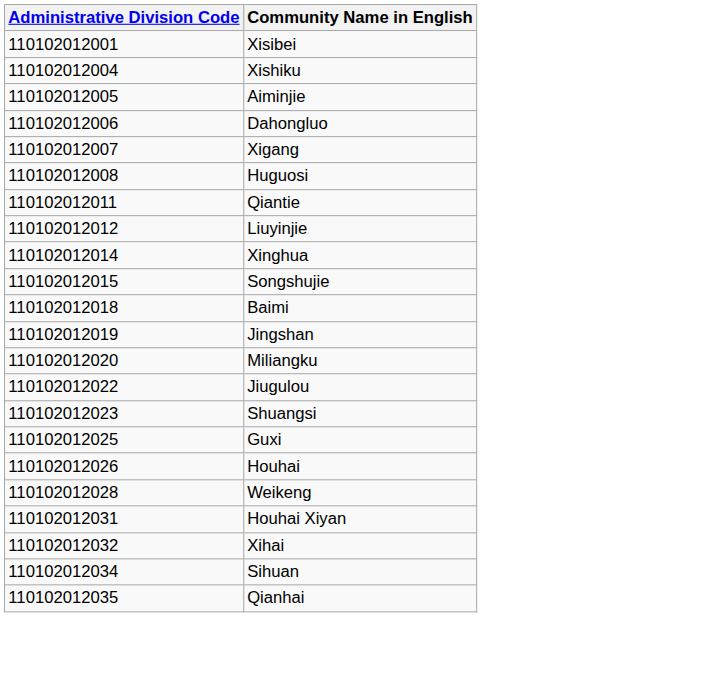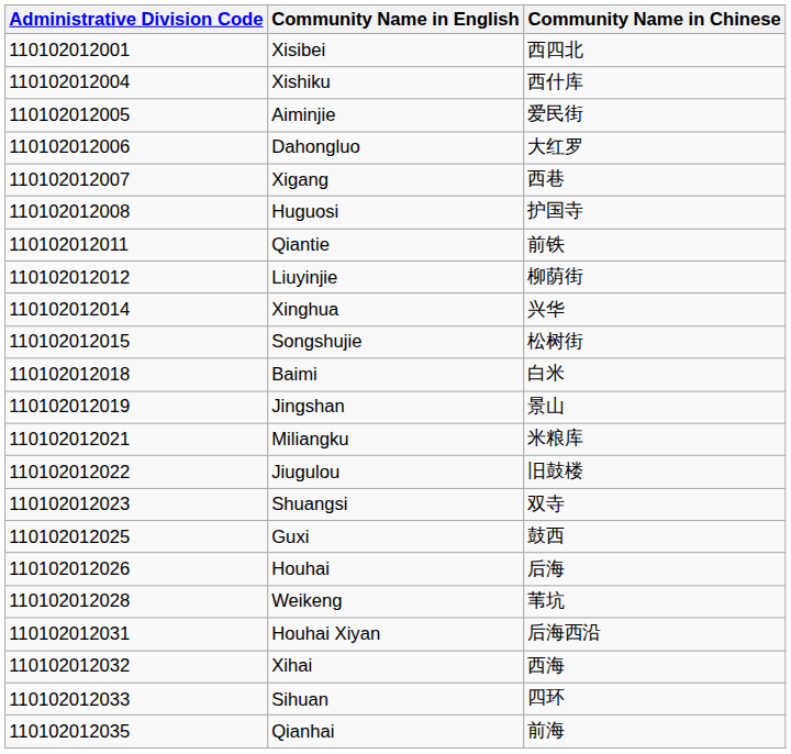+ column: Community Name in Chinese | 西四北 | 西什库 | 爱民街 | 大红罗 | 西巷 | 护国寺 | 前铁 | 柳荫街 | 兴华 | 松树街 | 白米 | 景山 | 米粮库 | 旧鼓楼 | 双寺 | 鼓西 | 后海 | 苇坑 | 后海西沿 | 西海 | 四环 | 前海
Miliangku | Administrative Division Code: 110102012020 -> 110102012021
Sihuan | Administrative Division Code: 110102012034 -> 110102012033
